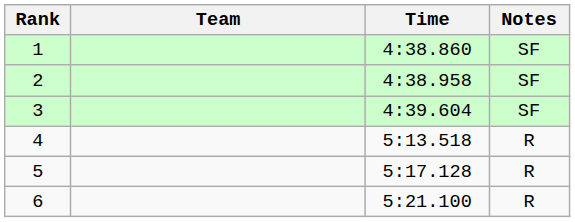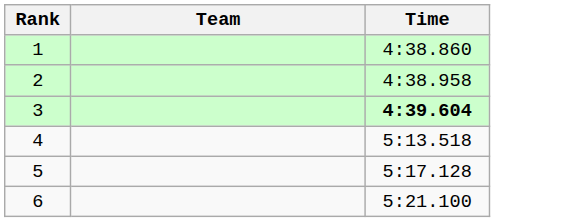- column: Notes | SF | SF | SF | R | R | R
3 | Time: normal -> bold
